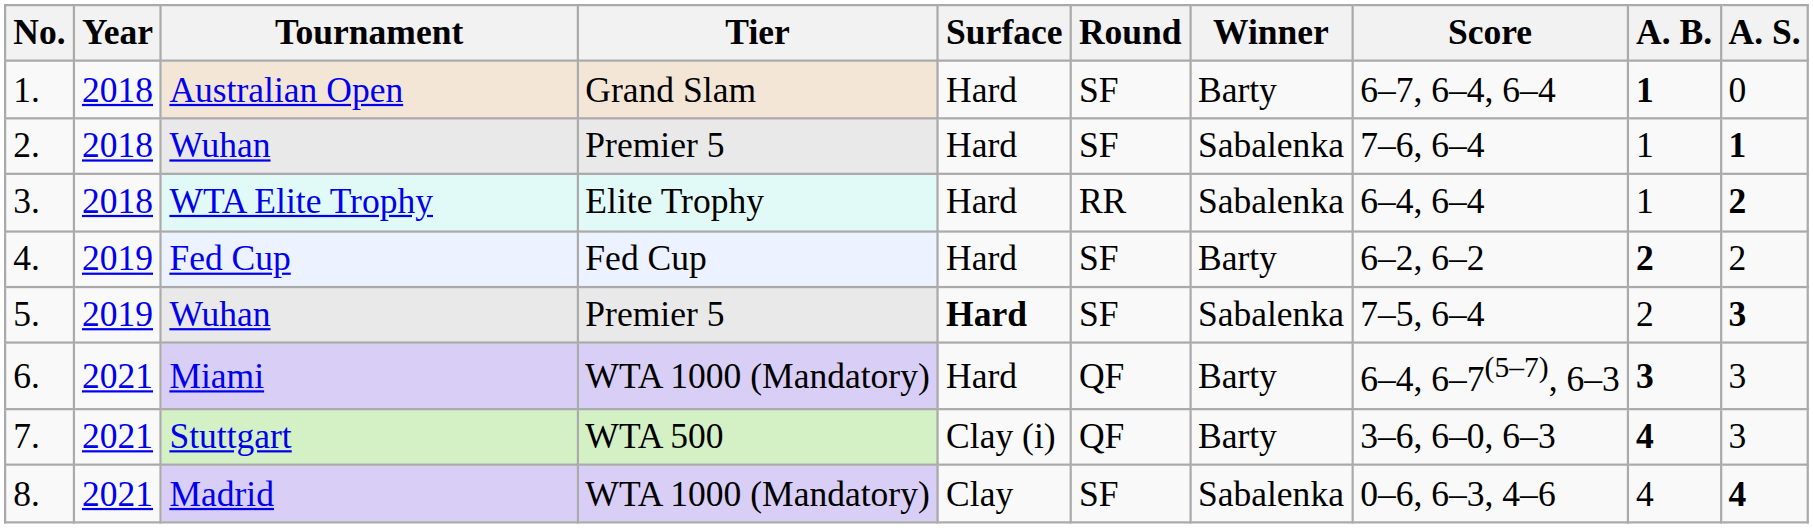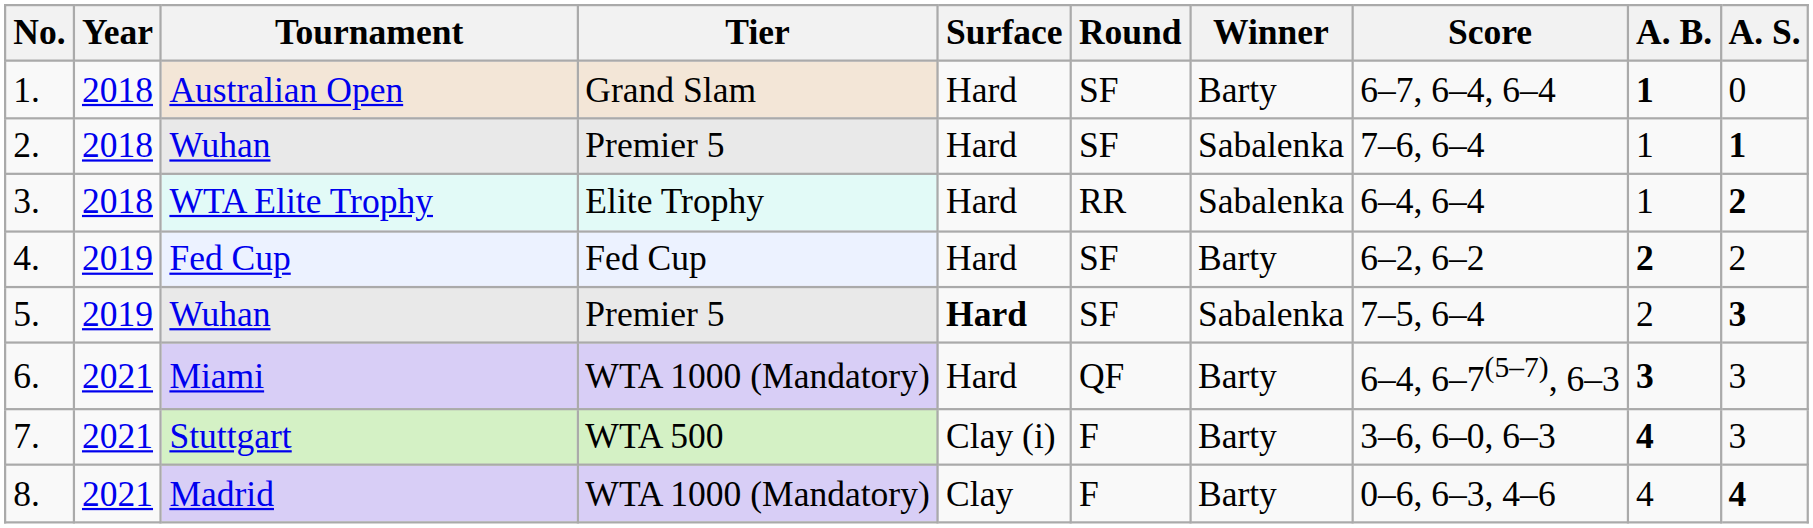7. | Round: QF -> F
8. | Round: SF -> F
8. | Winner: Sabalenka -> Barty
